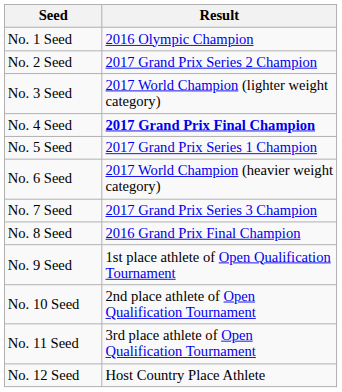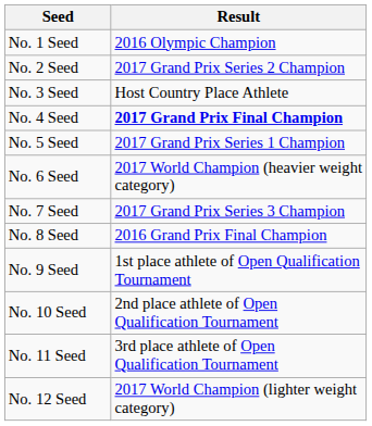No. 3 Seed | Result: 2017 World Champion (lighter weight category) -> Host Country Place Athlete
No. 12 Seed | Result: Host Country Place Athlete -> 2017 World Champion (lighter weight category)
